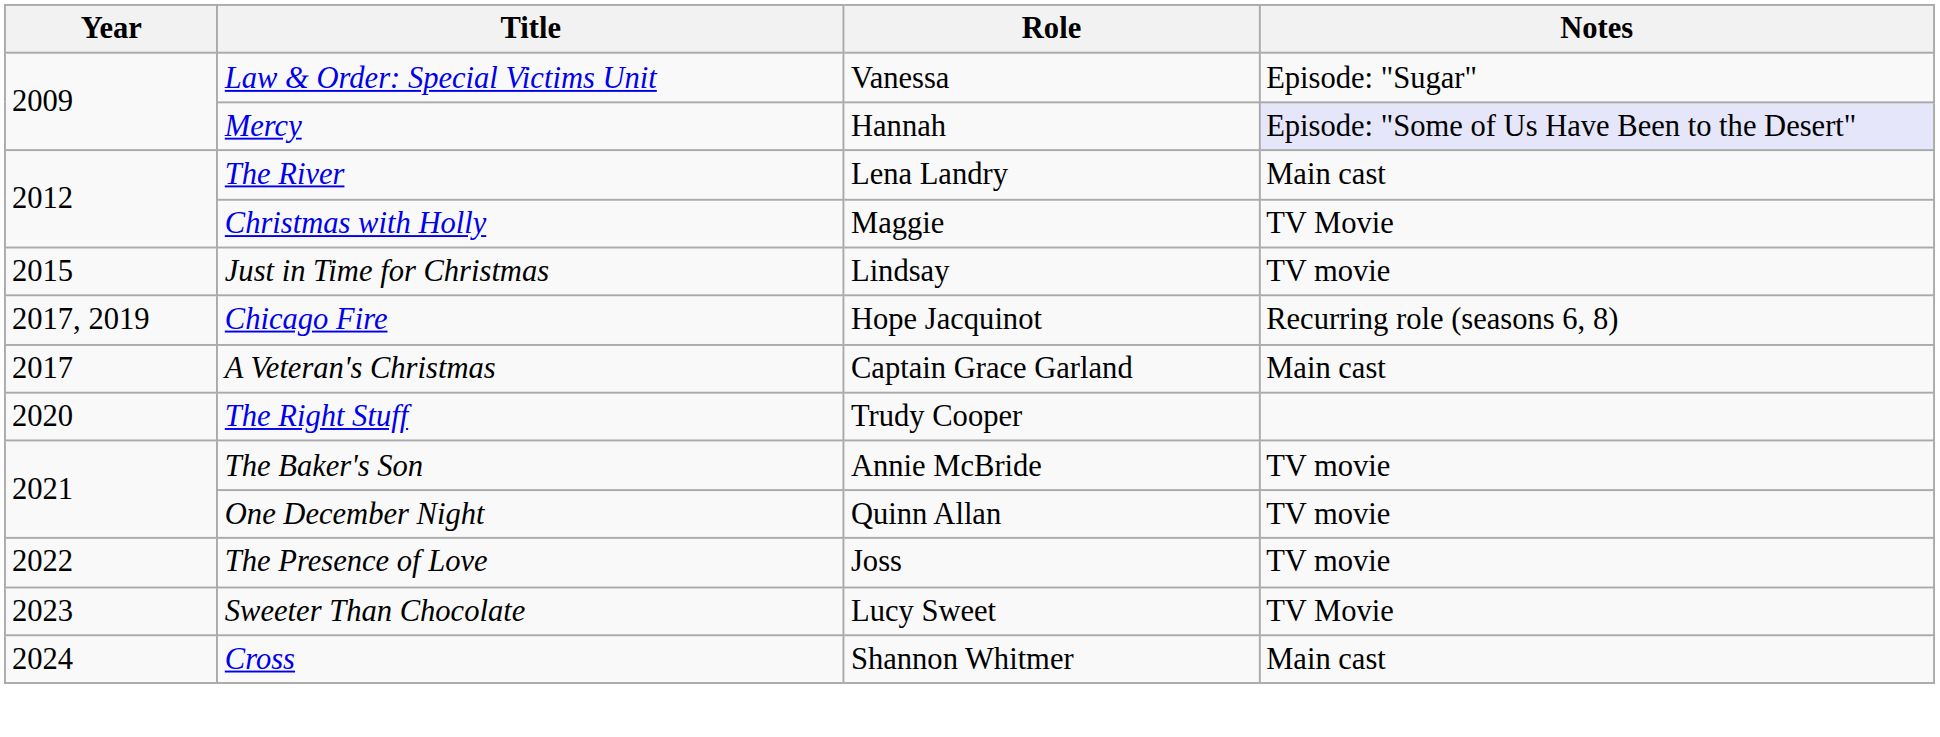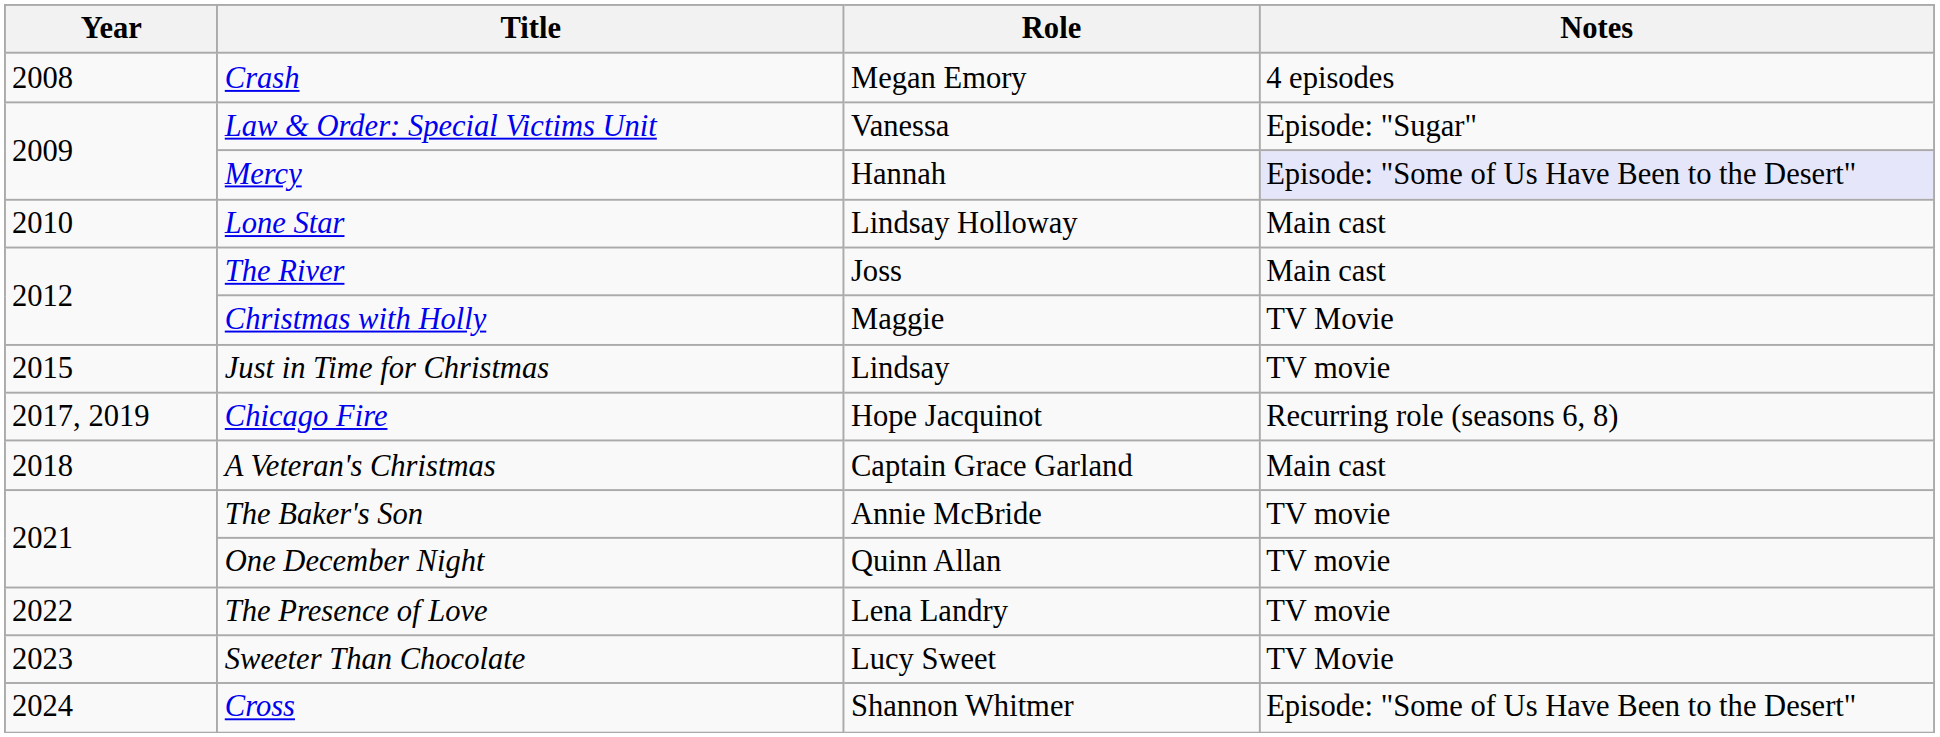+ row: 2008 | Crash | Megan Emory | 4 episodes
+ row: 2010 | Lone Star | Lindsay Holloway | Main cast
The River | Role: Lena Landry -> Joss
A Veteran's Christmas | Year: 2017 -> 2018
- row: 2020 | The Right Stuff | Trudy Cooper
The Presence of Love | Role: Joss -> Lena Landry
Cross | Notes: Main cast -> Episode: "Some of Us Have Been to the Desert"
